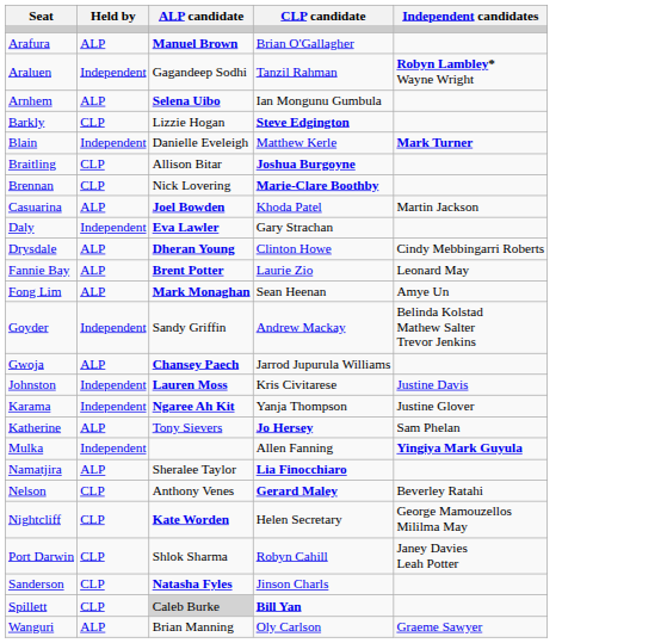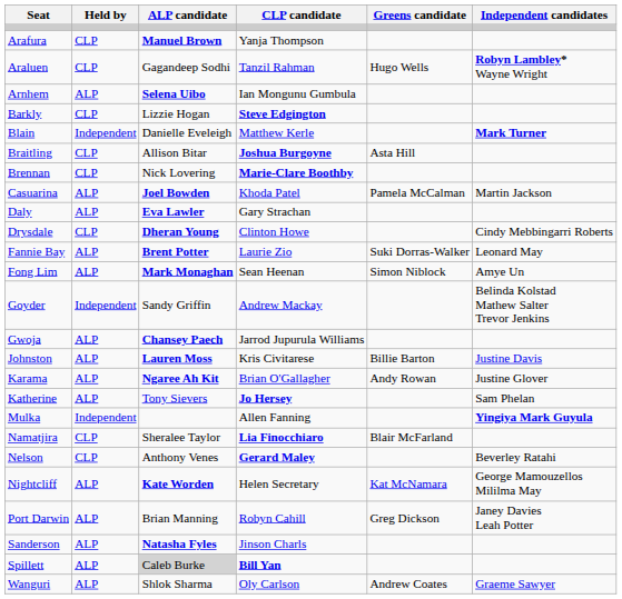+ column: Greens candidate | Hugo Wells | Asta Hill | Pamela McCalman | Suki Dorras-Walker | Simon Niblock | Billie Barton | Andy Rowan | Blair McFarland | Kat McNamara | Greg Dickson | Andrew Coates
Arafura | Held by: ALP -> CLP
Arafura | CLP candidate: Brian O'Gallagher -> Yanja Thompson
Araluen | Held by: Independent -> CLP
Daly | Held by: Independent -> ALP
Drysdale | Held by: ALP -> CLP
Johnston | Held by: Independent -> ALP
Karama | Held by: Independent -> ALP
Karama | CLP candidate: Yanja Thompson -> Brian O'Gallagher
Namatjira | Held by: ALP -> CLP
Nightcliff | Held by: CLP -> ALP
Port Darwin | Held by: CLP -> ALP
Port Darwin | ALP candidate: Shlok Sharma -> Brian Manning
Sanderson | Held by: CLP -> ALP
Spillett | Held by: CLP -> ALP
Wanguri | ALP candidate: Brian Manning -> Shlok Sharma
